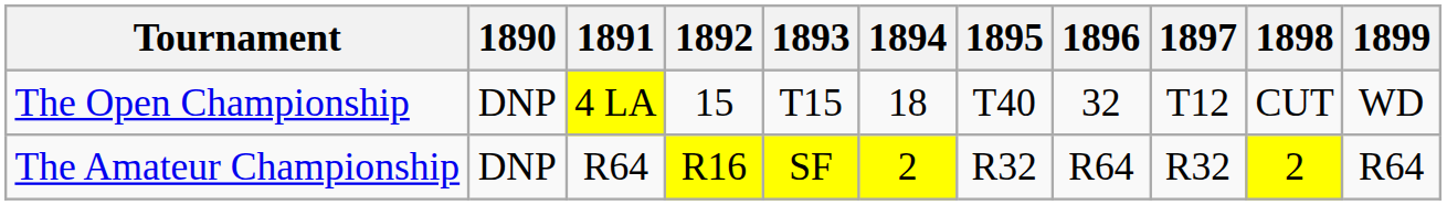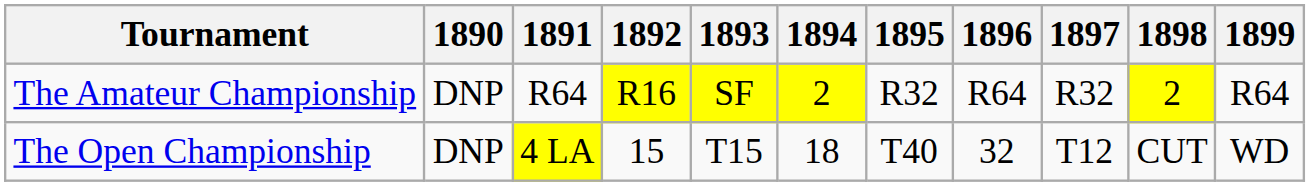rows swapped: The Open Championship <-> The Amateur Championship
